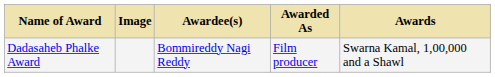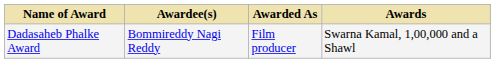- column: Image
